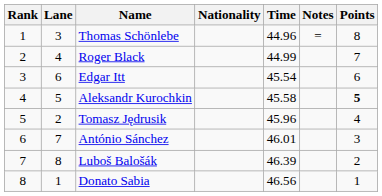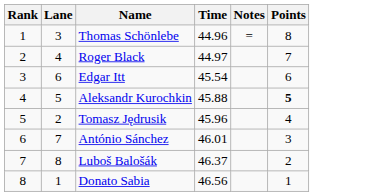- column: Nationality
Roger Black | Time: 44.99 -> 44.97
Aleksandr Kurochkin | Time: 45.58 -> 45.88
Luboš Balošák | Time: 46.39 -> 46.37
